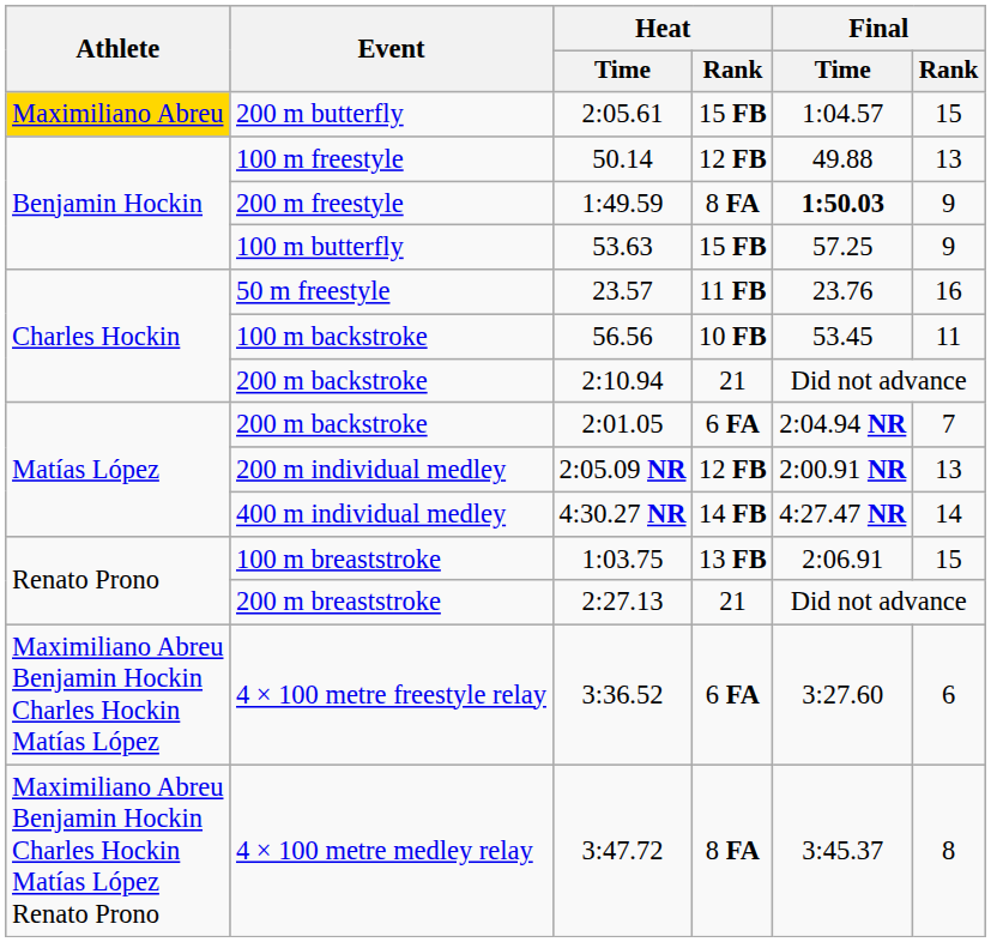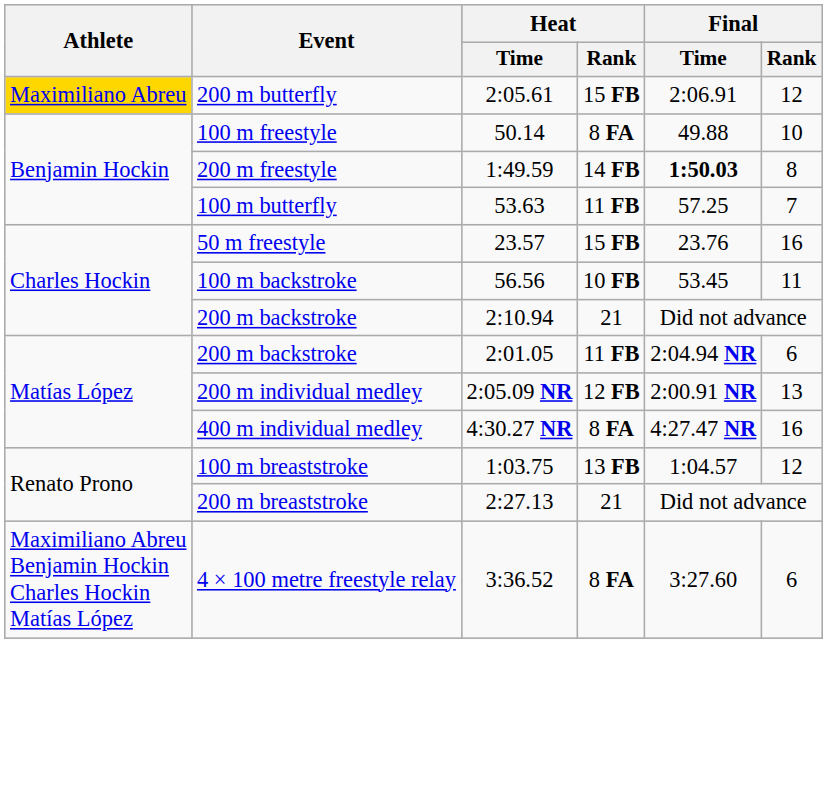200 m butterfly | Final / Time: 1:04.57 -> 2:06.91
200 m butterfly | Final / Rank: 15 -> 12
100 m freestyle | Heat / Rank: 12 FB -> 8 FA
100 m freestyle | Final / Rank: 13 -> 10
200 m freestyle | Heat / Rank: 8 FA -> 14 FB
200 m freestyle | Final / Rank: 9 -> 8
100 m butterfly | Heat / Rank: 15 FB -> 11 FB
100 m butterfly | Final / Rank: 9 -> 7
50 m freestyle | Heat / Rank: 11 FB -> 15 FB
200 m backstroke / 2:01.05 | Heat / Rank: 6 FA -> 11 FB
200 m backstroke / 2:01.05 | Final / Rank: 7 -> 6
400 m individual medley | Heat / Rank: 14 FB -> 8 FA
400 m individual medley | Final / Rank: 14 -> 16
100 m breaststroke | Final / Time: 2:06.91 -> 1:04.57
100 m breaststroke | Final / Rank: 15 -> 12
4 × 100 metre freestyle relay | Heat / Rank: 6 FA -> 8 FA
- row: Maximiliano Abreu Benjamin Hockin Charles Hockin Matías López Renato Prono | 4 × 100 metre medley relay | 3:47.72 | 8 FA | 3:45.37 | 8
